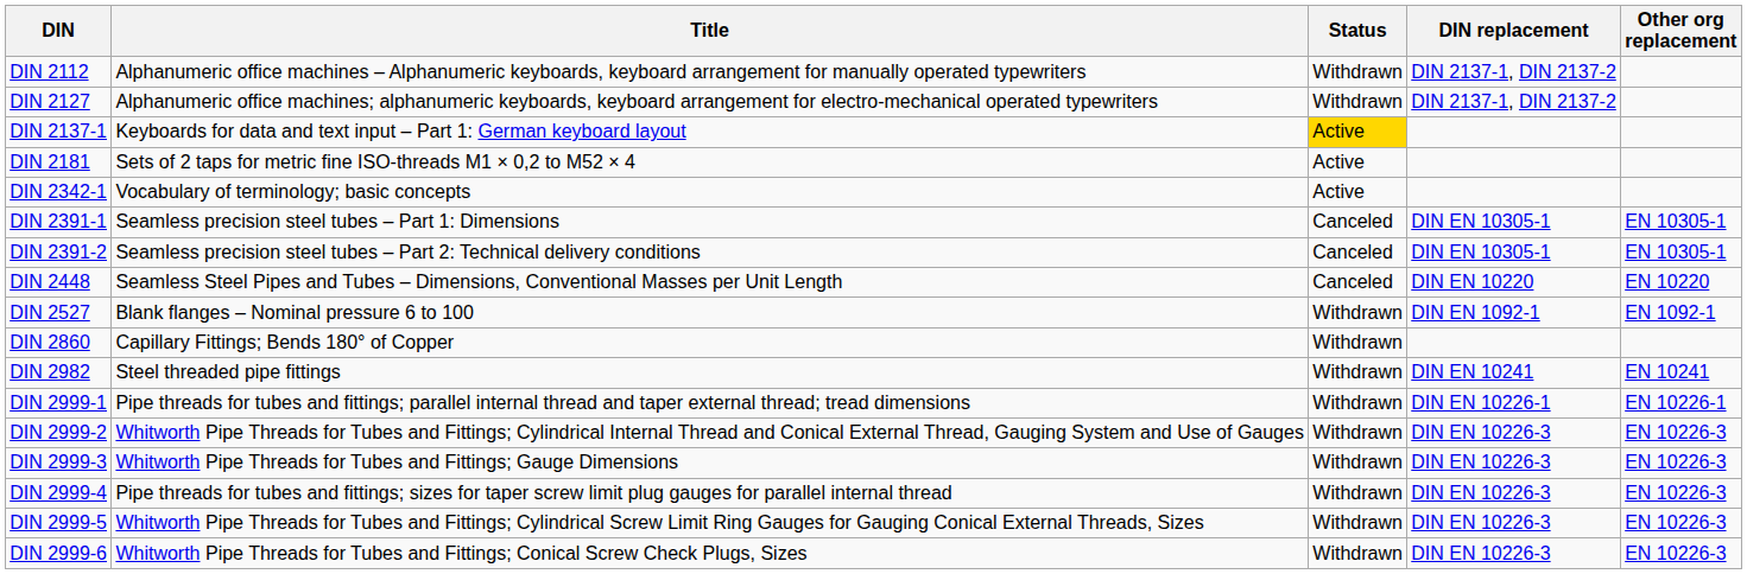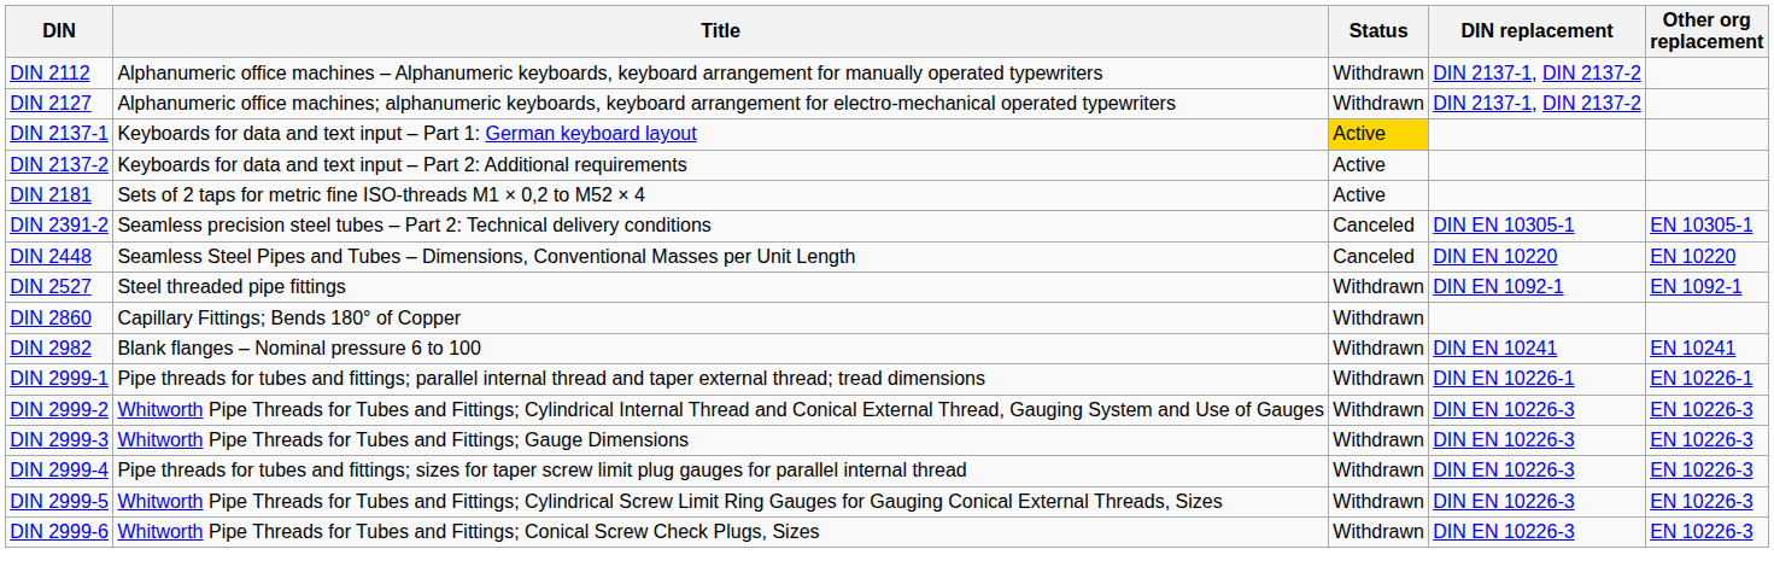+ row: DIN 2137-2 | Keyboards for data and text input – Part 2: Additional requirements | Active
- row: DIN 2342-1 | Vocabulary of terminology; basic concepts | Active
- row: DIN 2391-1 | Seamless precision steel tubes – Part 1: Dimensions | Canceled | DIN EN 10305-1 | EN 10305-1
DIN 2527 | Title: Blank flanges – Nominal pressure 6 to 100 -> Steel threaded pipe fittings
DIN 2982 | Title: Steel threaded pipe fittings -> Blank flanges – Nominal pressure 6 to 100
